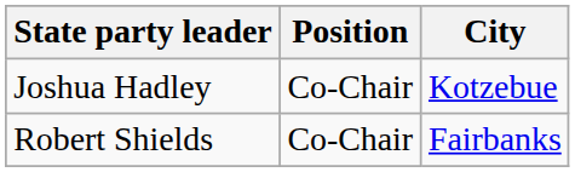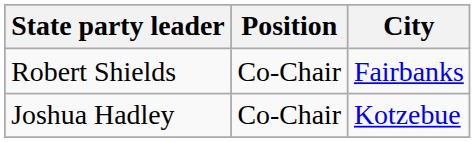rows swapped: Robert Shields <-> Joshua Hadley
